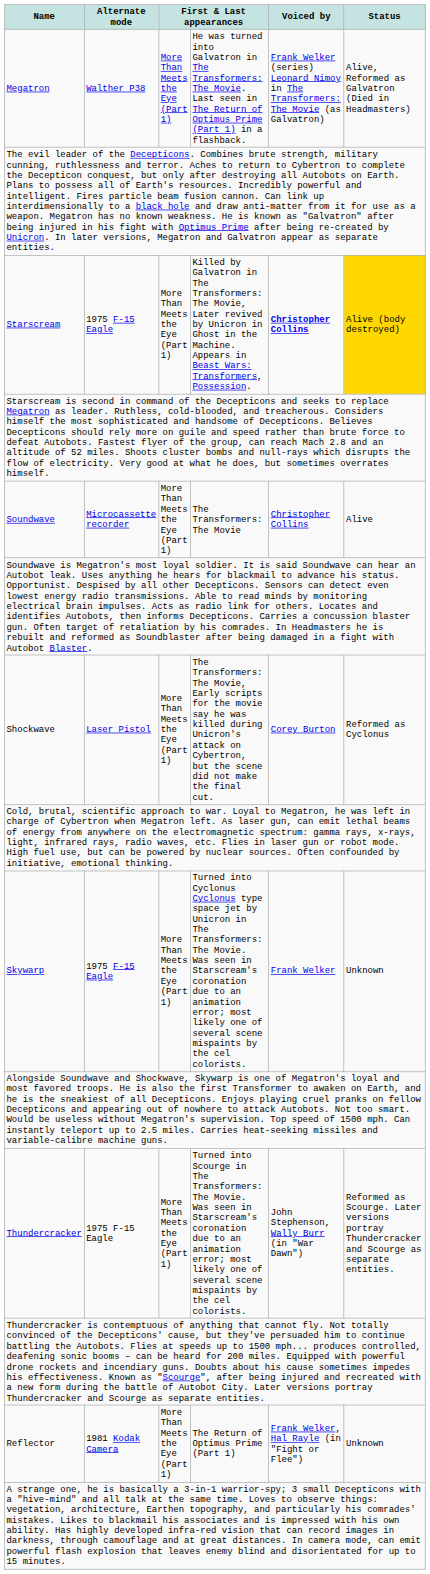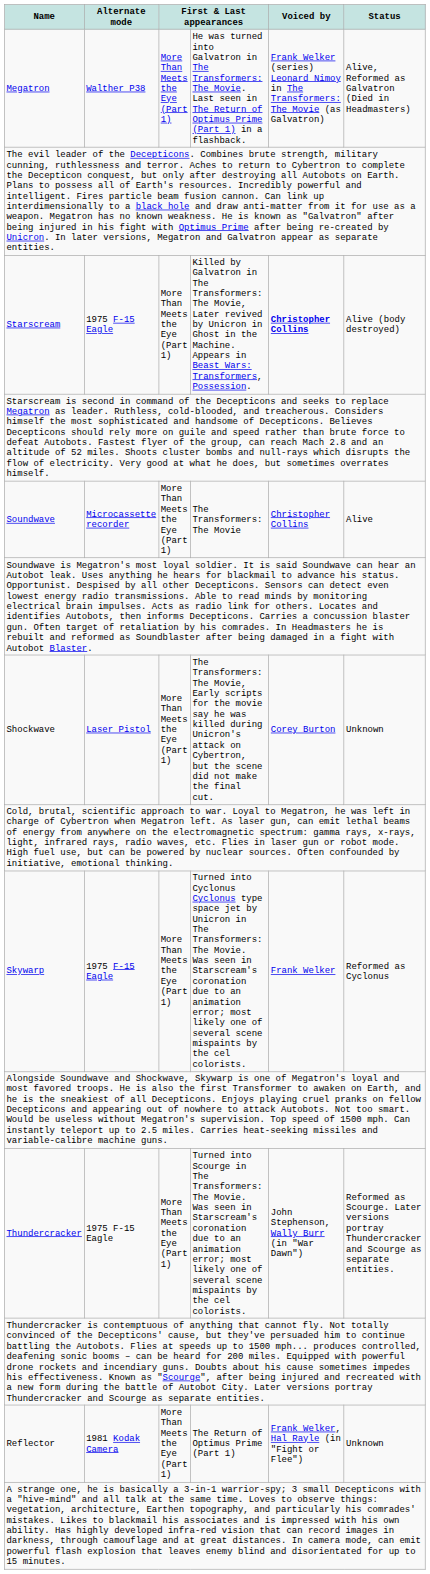Starscream | Status: gold background -> no background
Shockwave | Status: Reformed as Cyclonus -> Unknown
Skywarp | Status: Unknown -> Reformed as Cyclonus
